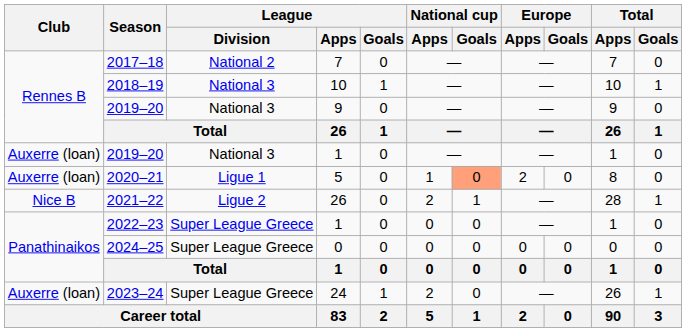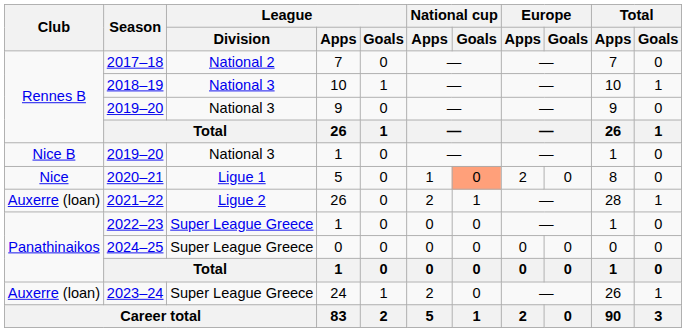2019–20 / 1 | Club: Auxerre (loan) -> Nice B
2020–21 | Club: Auxerre (loan) -> Nice
2021–22 | Club: Nice B -> Auxerre (loan)
